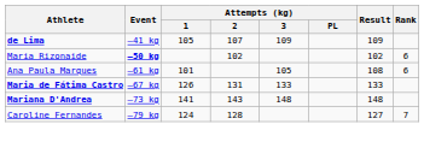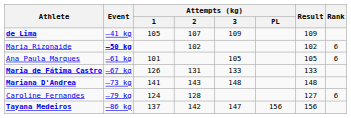Ana Paula Marques | Result: 108 -> 105
Caroline Fernandes | Rank: 7 -> 6
+ row: Tayana Medeiros | –86 kg | 137 | 142 | 147 | 156 | 156
